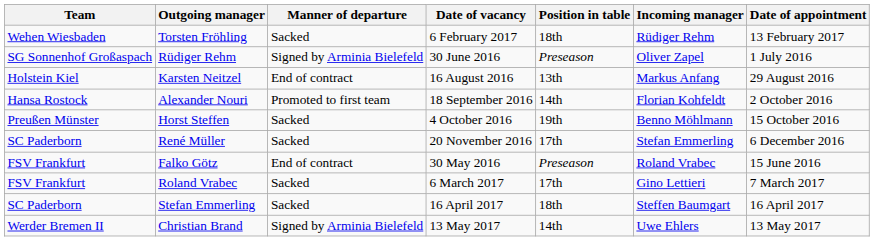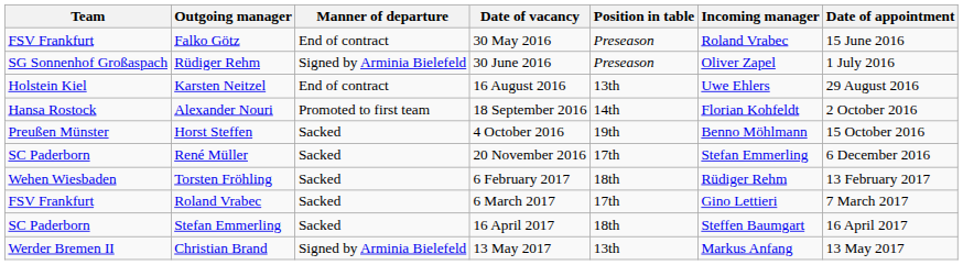rows swapped: Falko Götz <-> Torsten Fröhling
Karsten Neitzel | Incoming manager: Markus Anfang -> Uwe Ehlers
Christian Brand | Position in table: 14th -> 13th
Christian Brand | Incoming manager: Uwe Ehlers -> Markus Anfang
